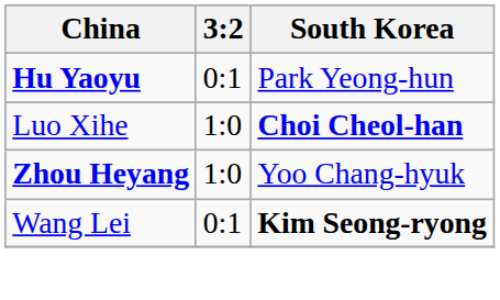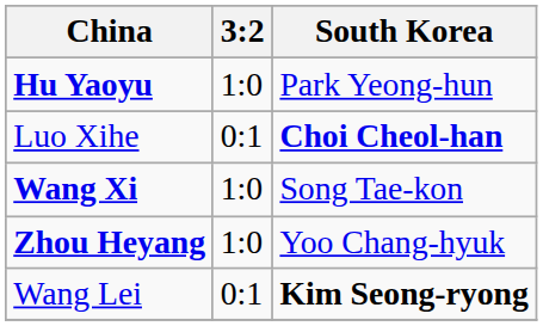Hu Yaoyu | 3:2: 0:1 -> 1:0
Luo Xihe | 3:2: 1:0 -> 0:1
+ row: Wang Xi | 1:0 | Song Tae-kon
